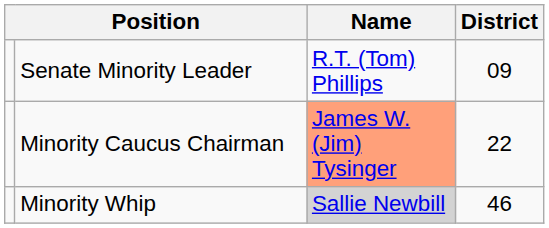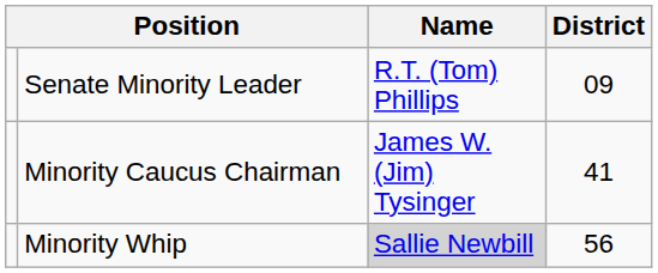Minority Caucus Chairman | Name: lightsalmon background -> no background
Minority Caucus Chairman | District: 22 -> 41
Minority Whip | District: 46 -> 56
